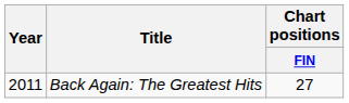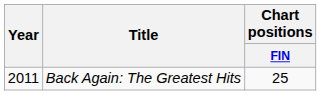Back Again: The Greatest Hits | Chart positions / FIN: 27 -> 25
